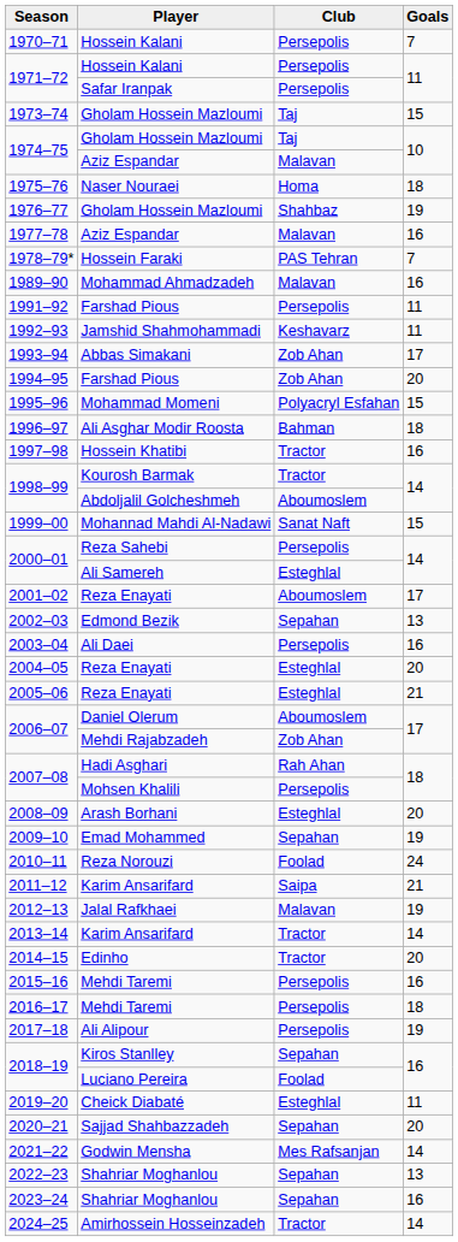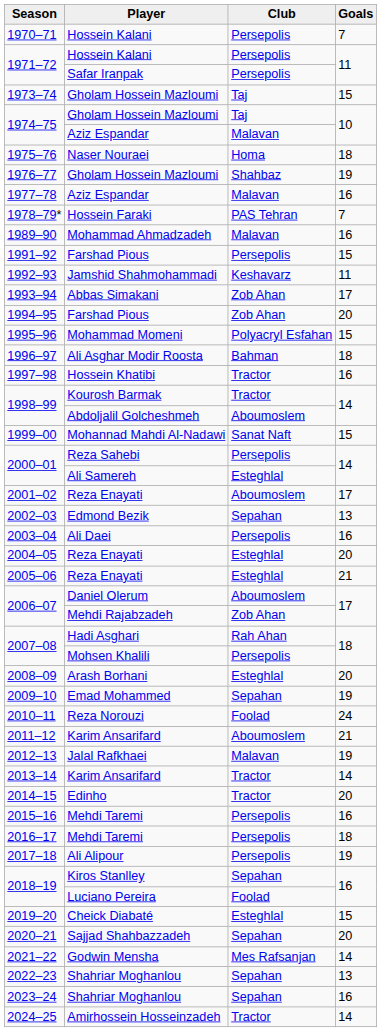1991–92 | Goals: 11 -> 15
2011–12 | Club: Saipa -> Aboumoslem
2019–20 | Goals: 11 -> 15
